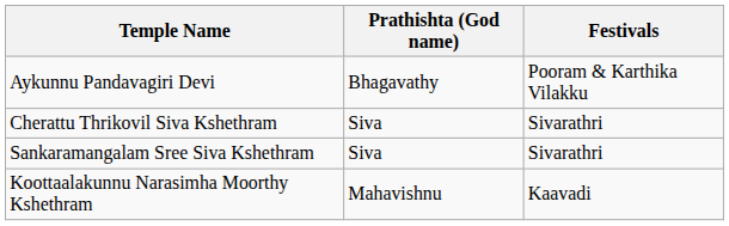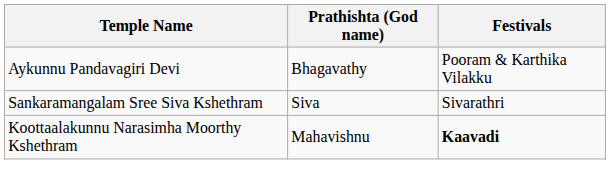- row: Cherattu Thrikovil Siva Kshethram | Siva | Sivarathri
Koottaalakunnu Narasimha Moorthy Kshethram | Festivals: normal -> bold
